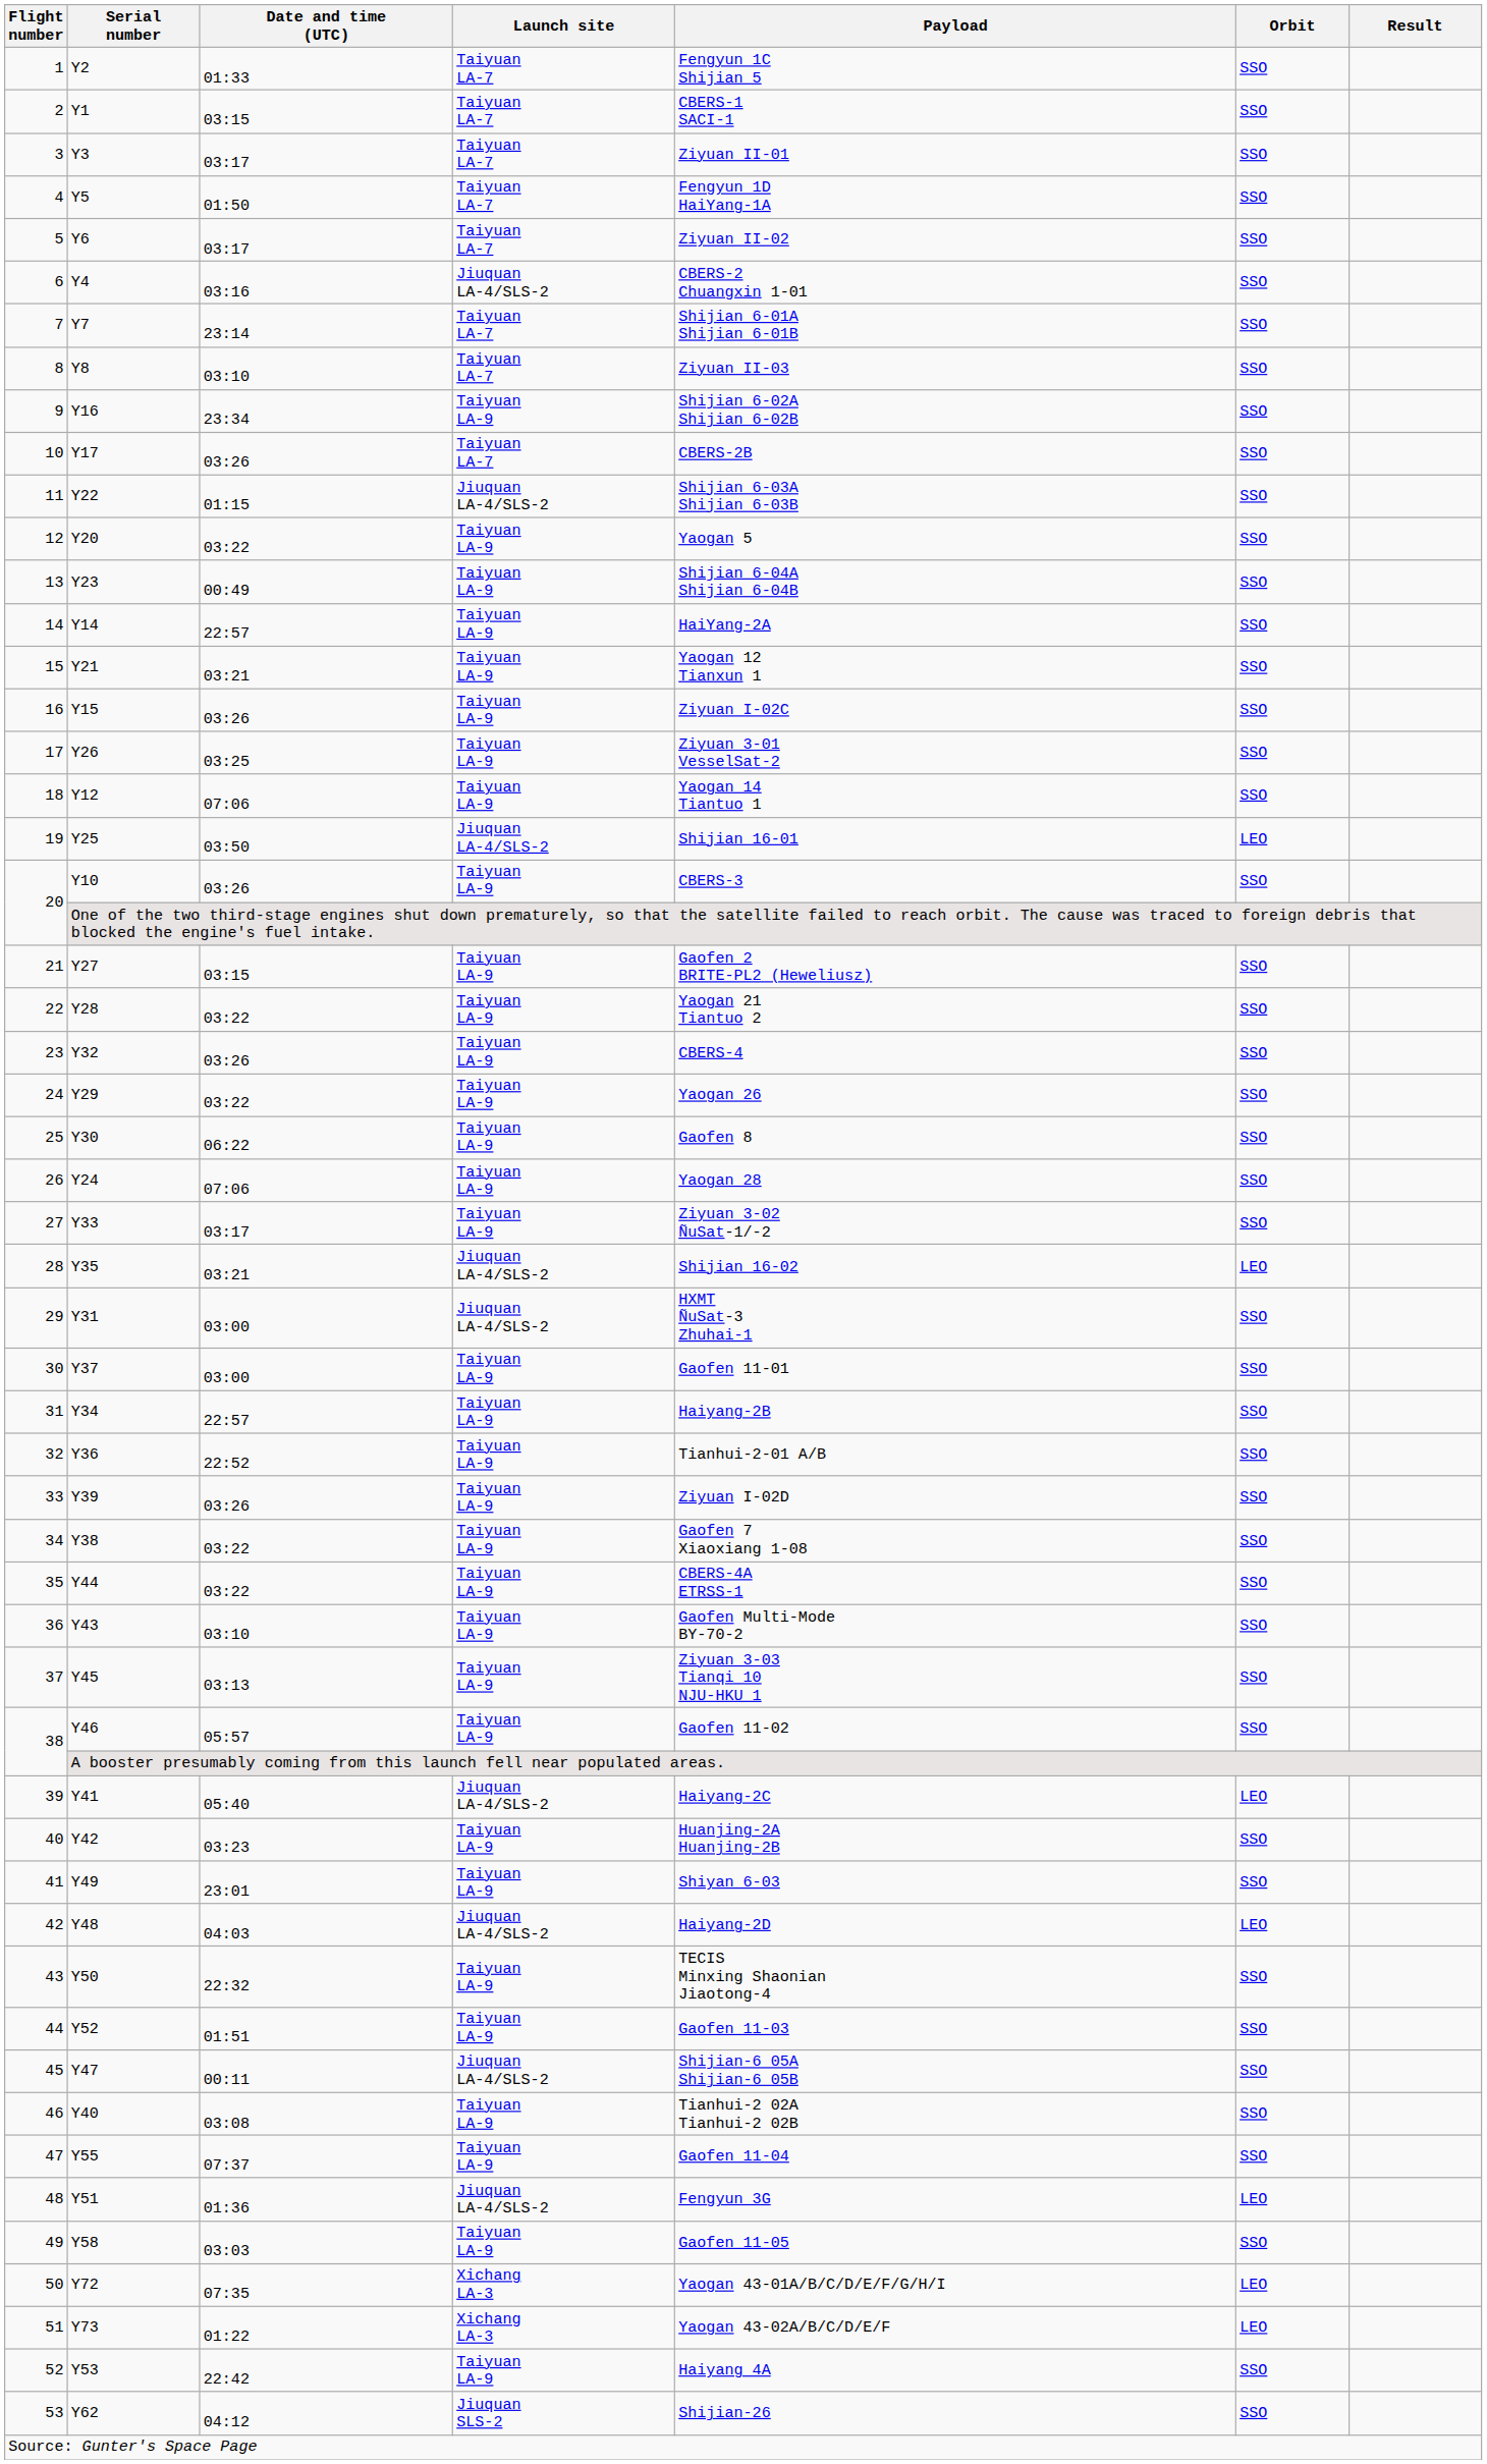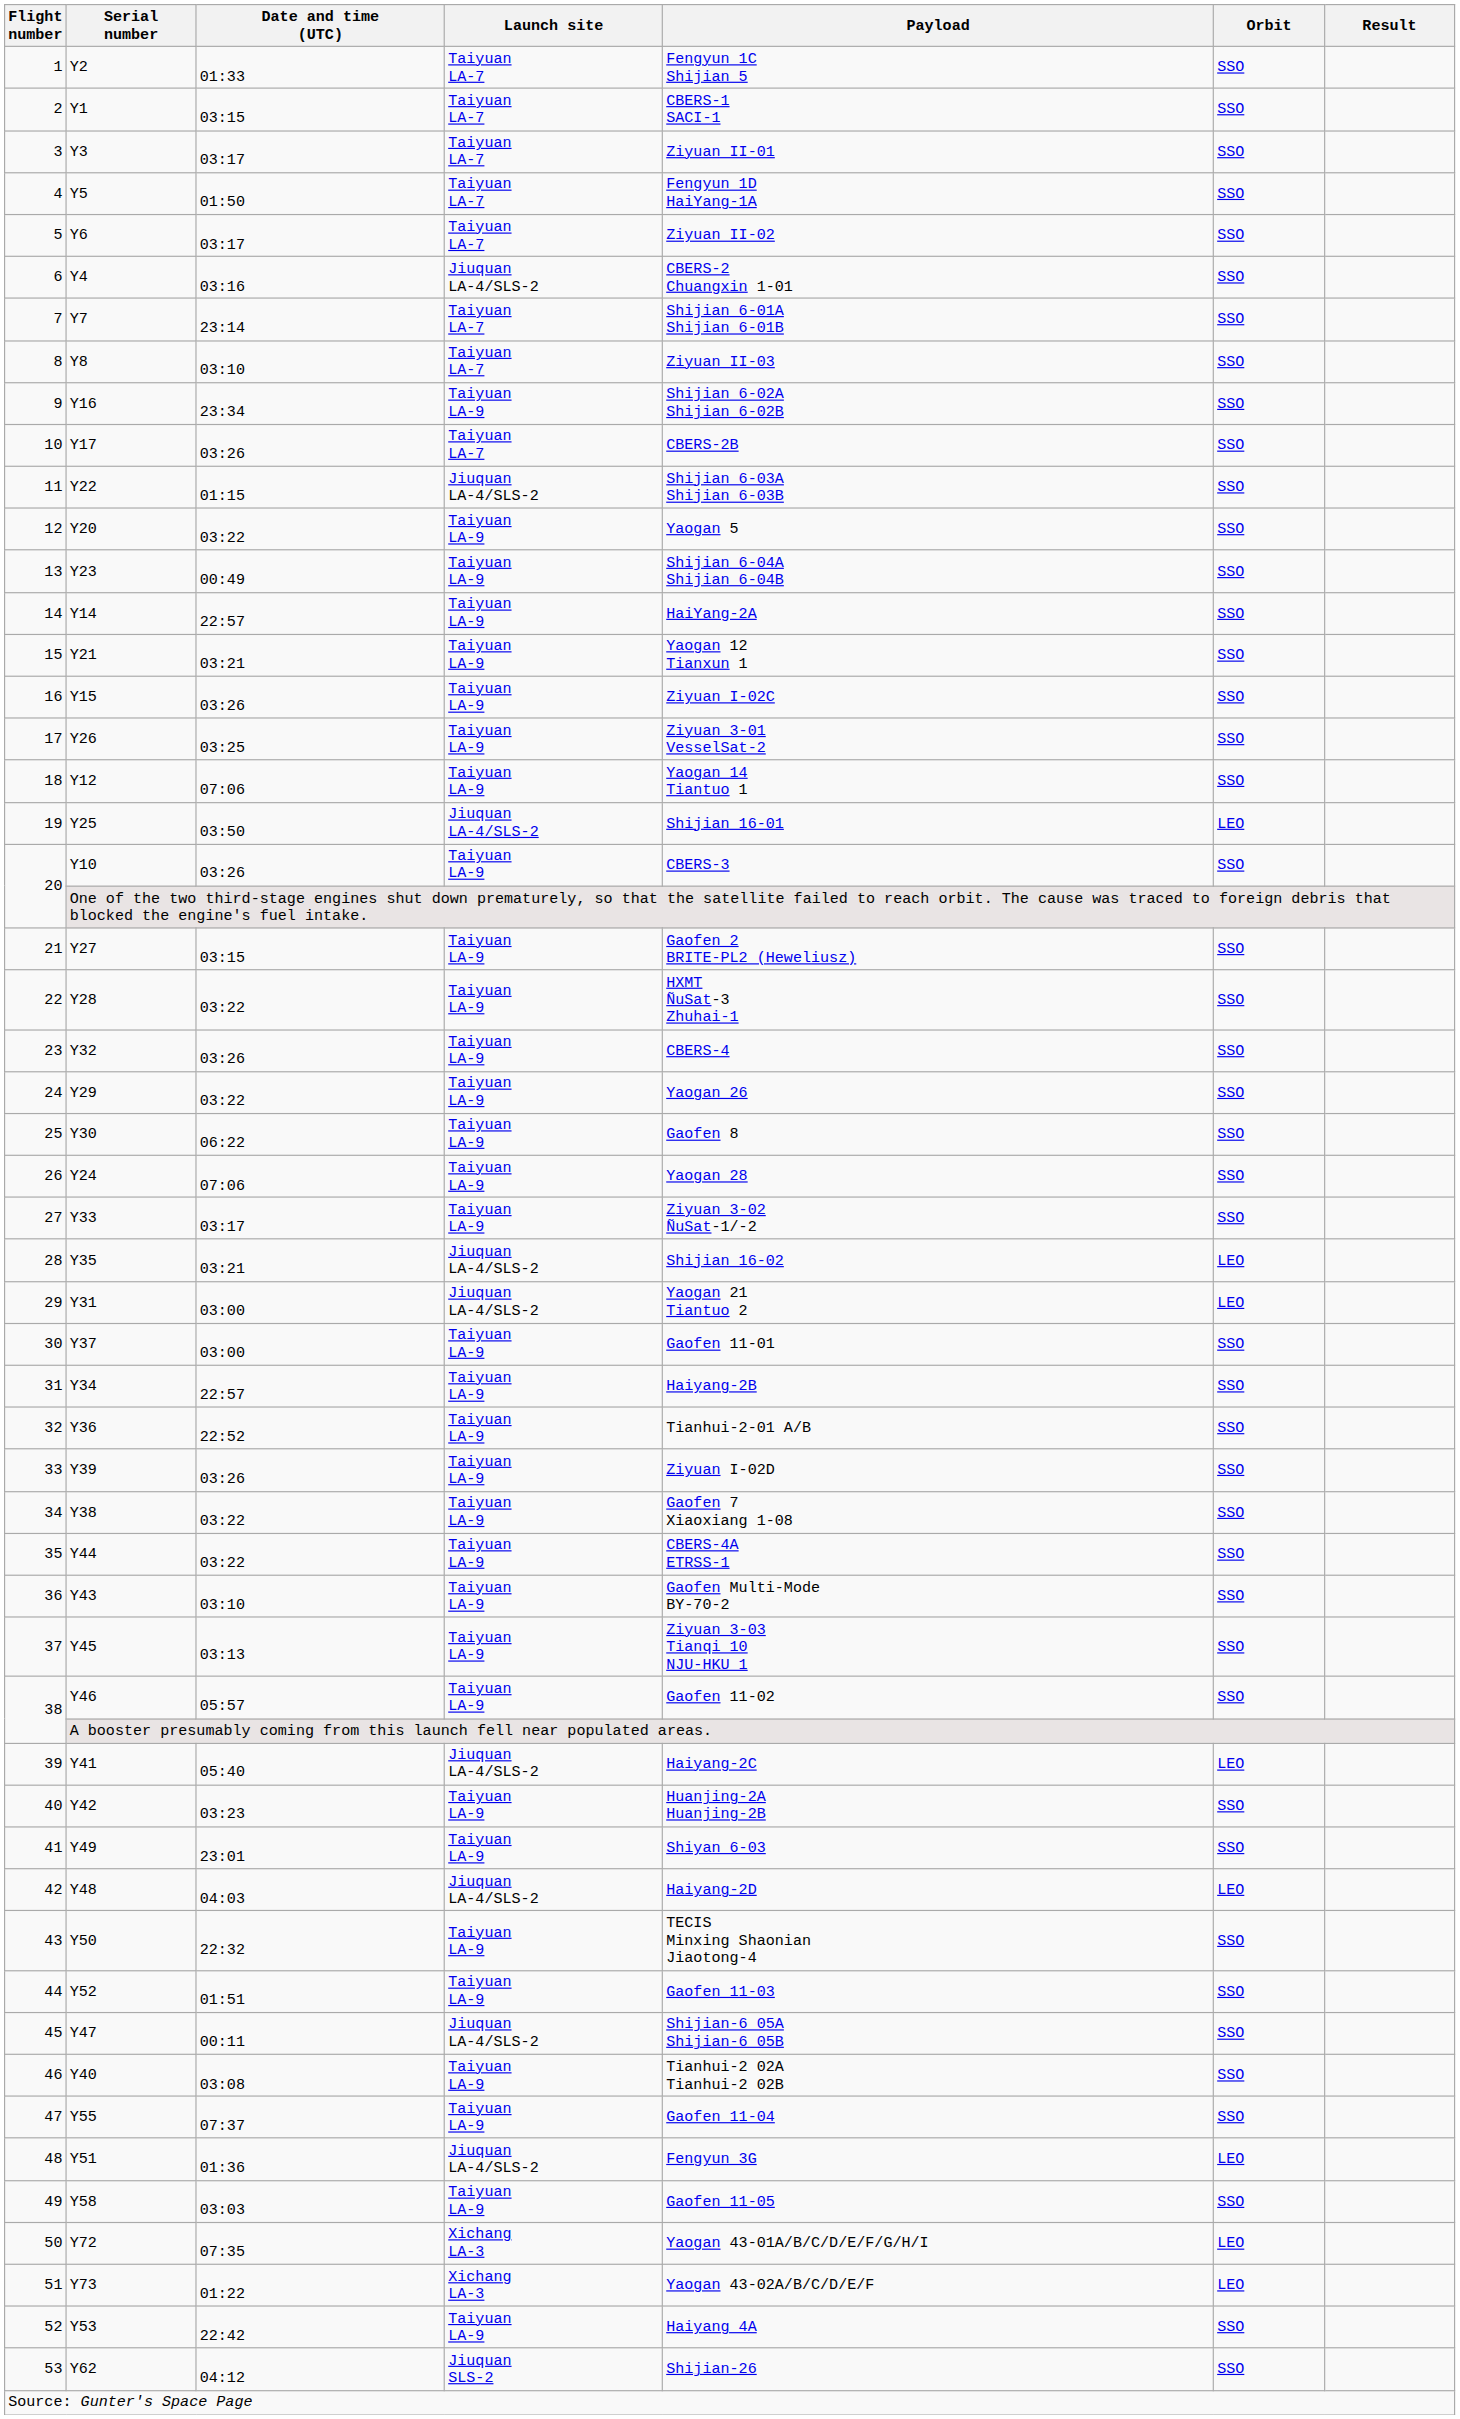Y28 | Payload: Yaogan 21 Tiantuo 2 -> HXMT ÑuSat-3 Zhuhai-1
Y31 | Payload: HXMT ÑuSat-3 Zhuhai-1 -> Yaogan 21 Tiantuo 2
Y31 | Orbit: SSO -> LEO
